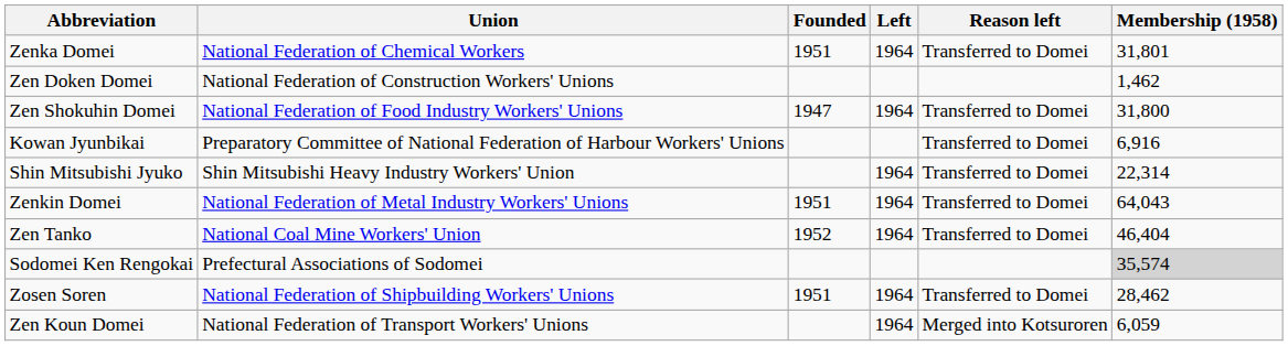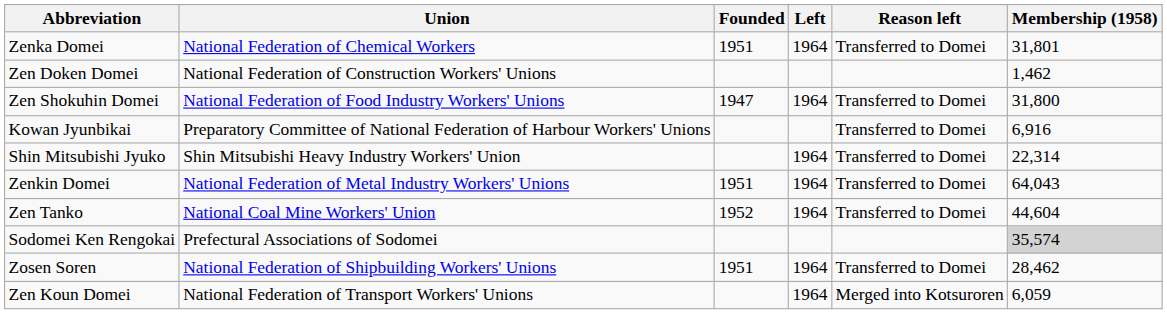Zen Tanko | Membership (1958): 46,404 -> 44,604
